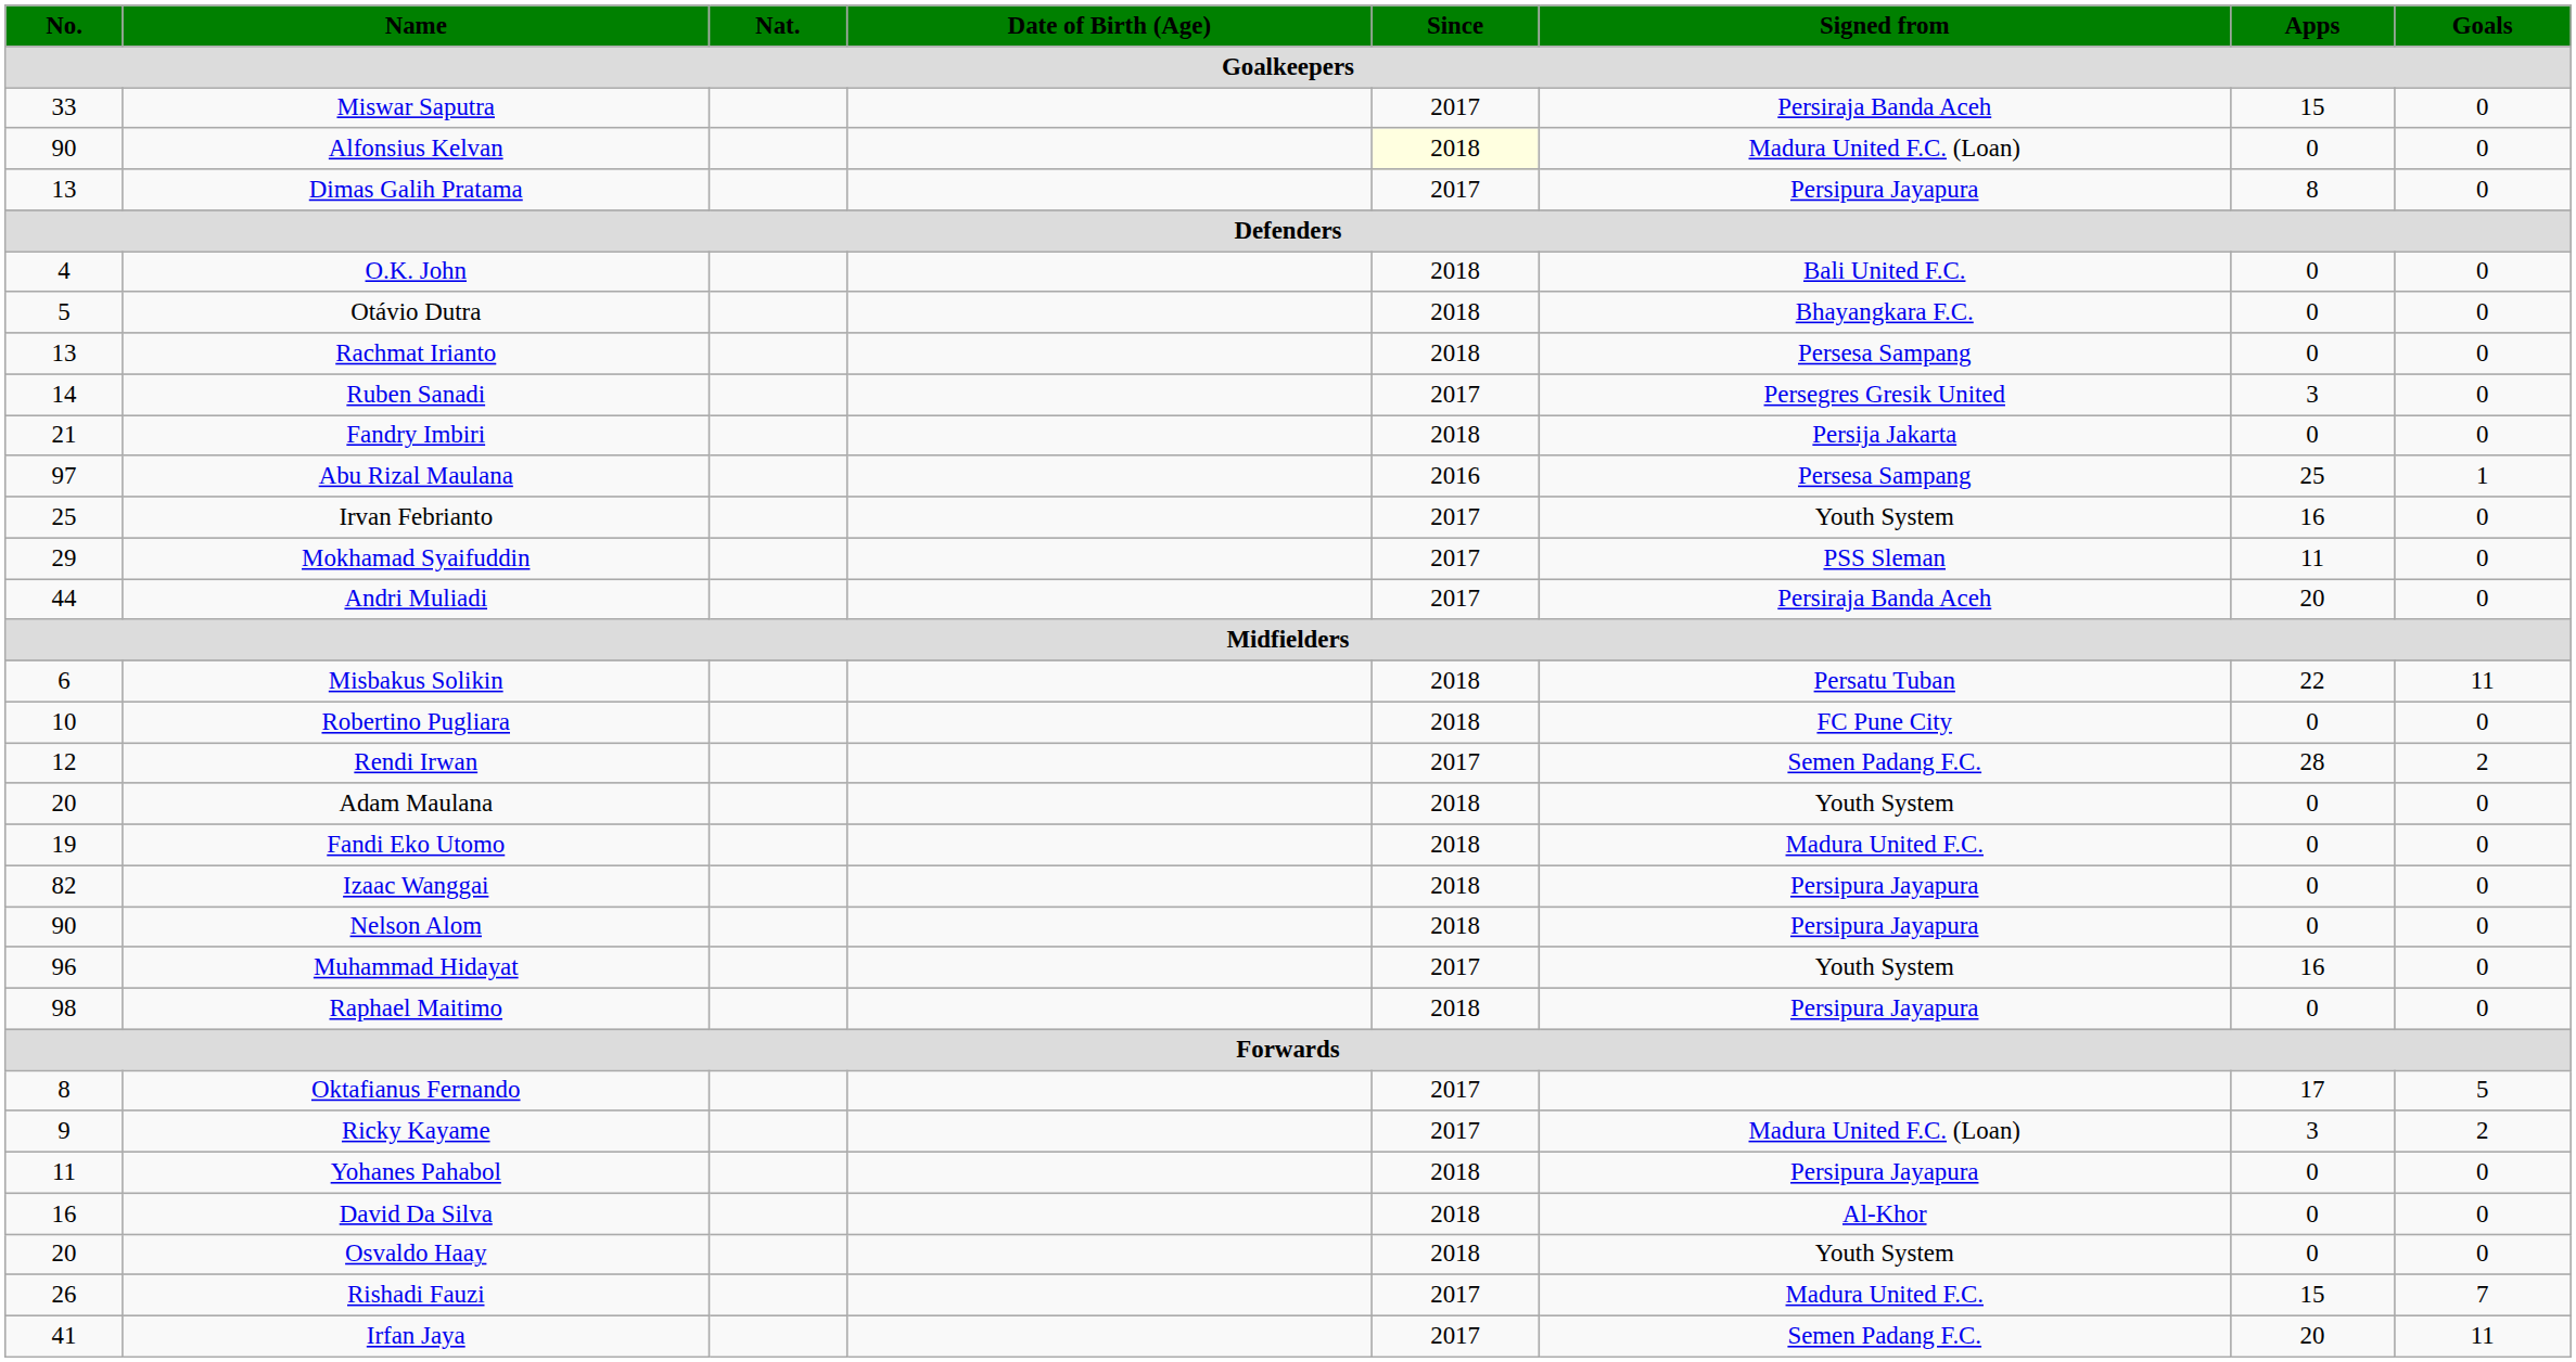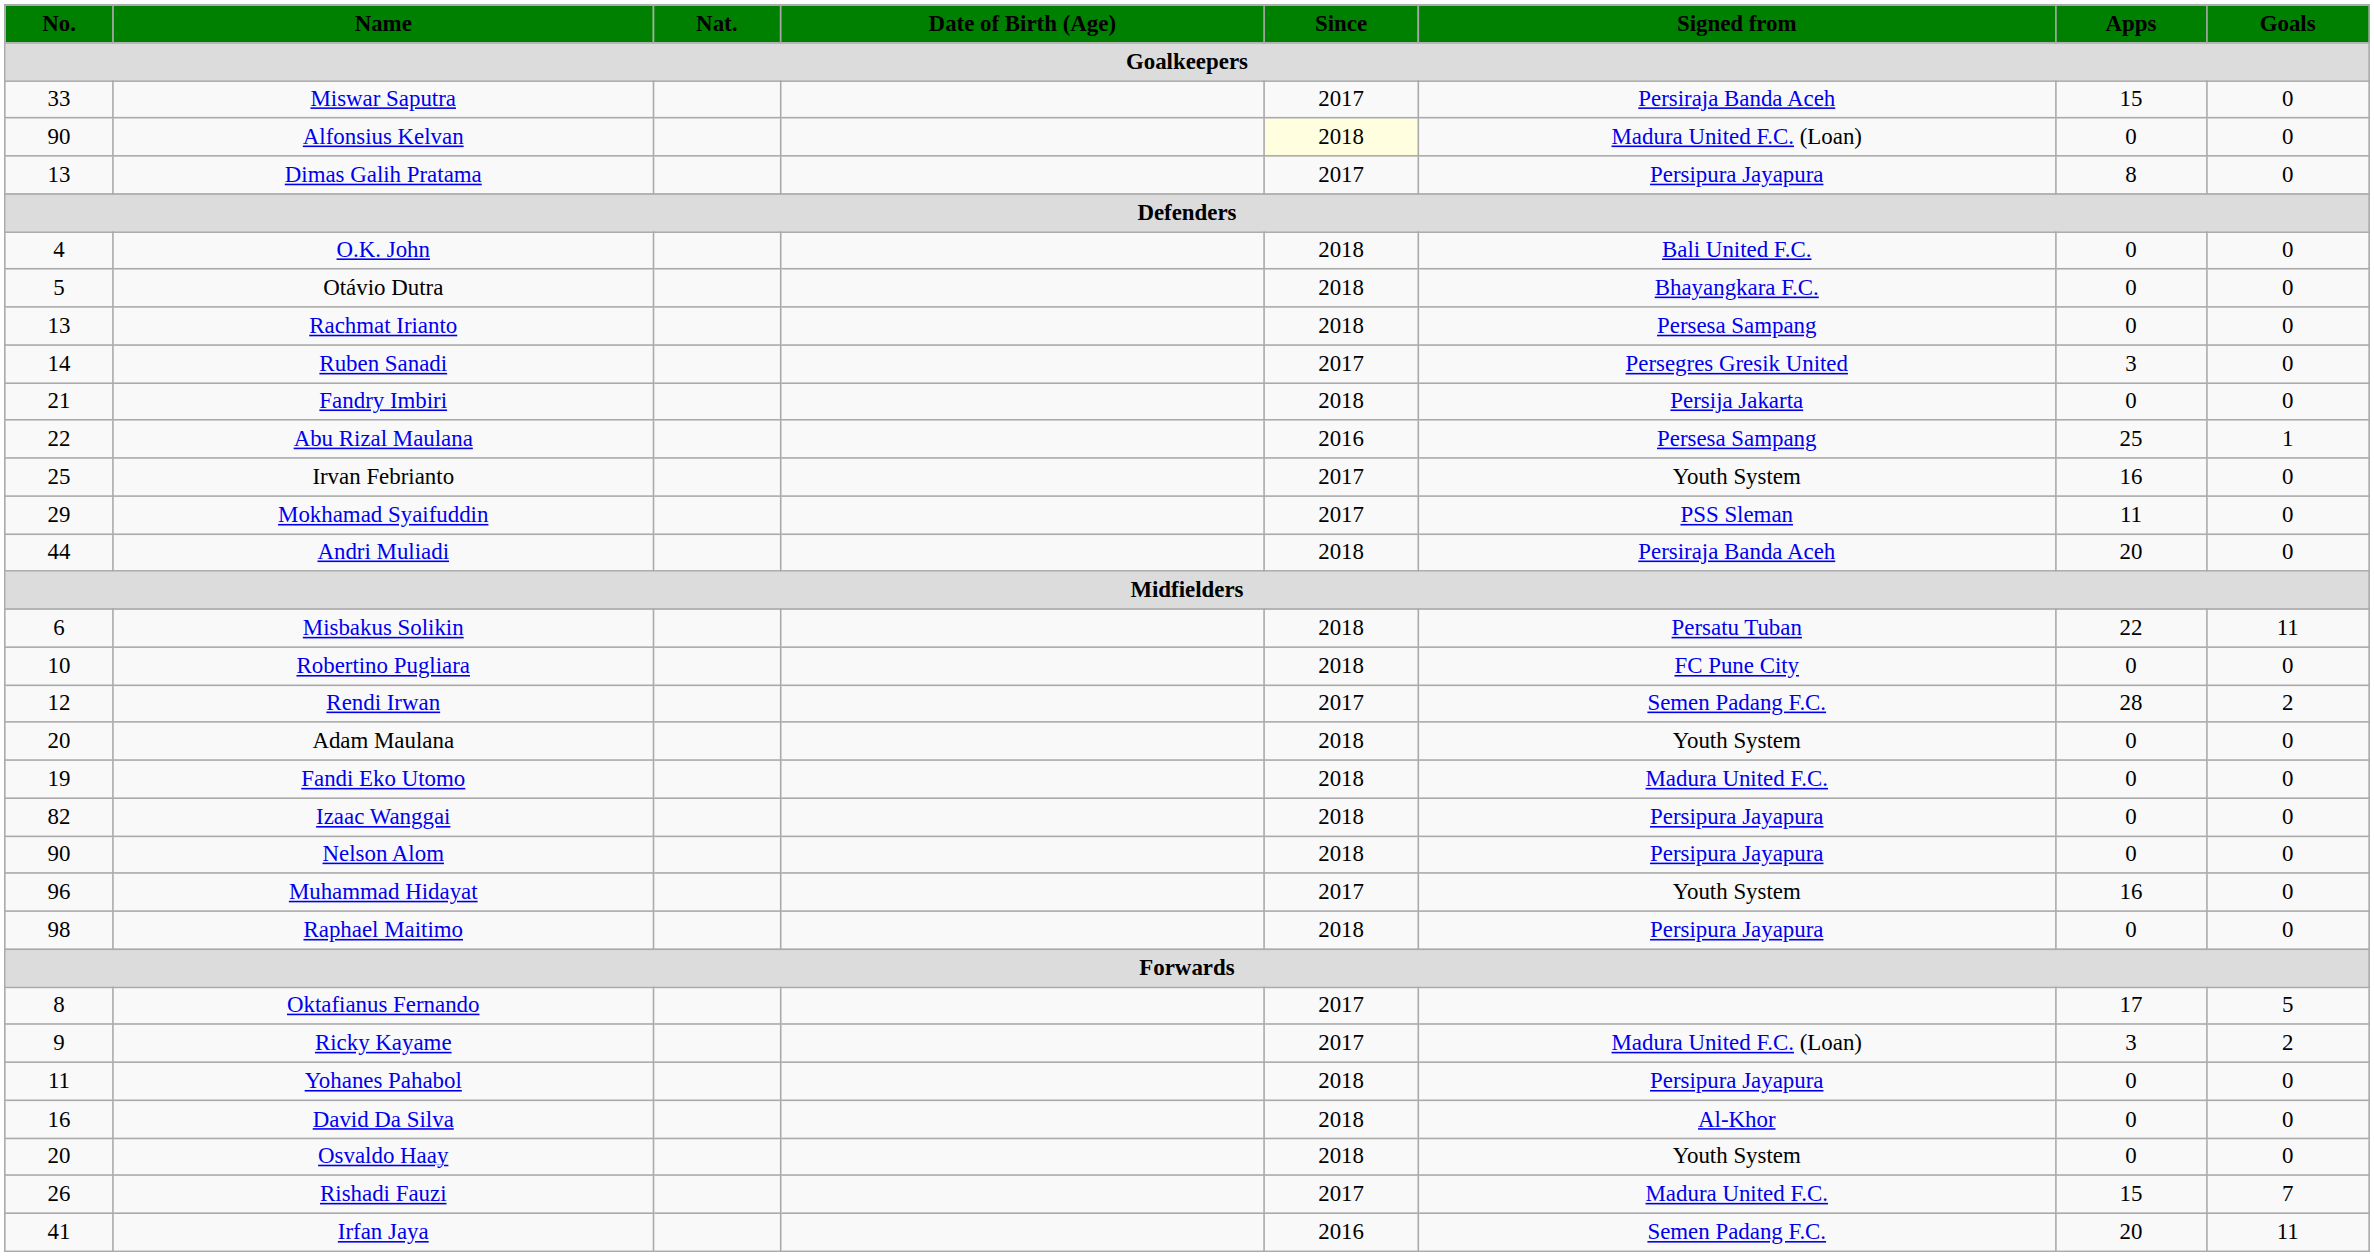Abu Rizal Maulana | No. / Goalkeepers: 97 -> 22
Andri Muliadi | Since / Goalkeepers: 2017 -> 2018
Irfan Jaya | Since / Goalkeepers: 2017 -> 2016
